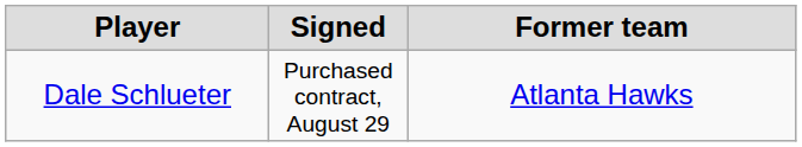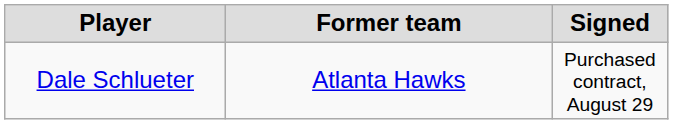columns swapped: Signed <-> Former team
